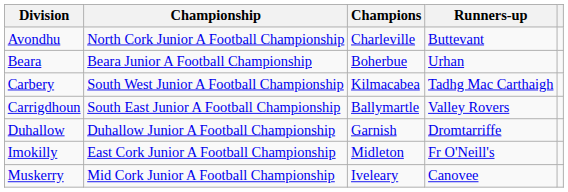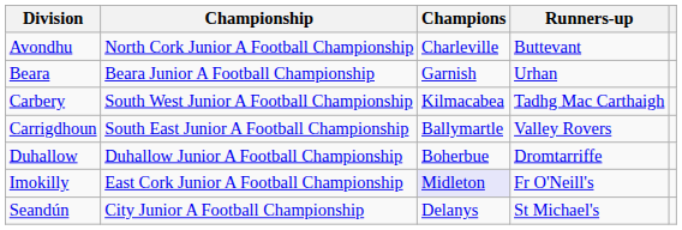Beara | Champions: Boherbue -> Garnish
Duhallow | Champions: Garnish -> Boherbue
Imokilly | Champions: no background -> lavender background
- row: Muskerry | Mid Cork Junior A Football Championship | Iveleary | Canovee
+ row: Seandún | City Junior A Football Championship | Delanys | St Michael's
